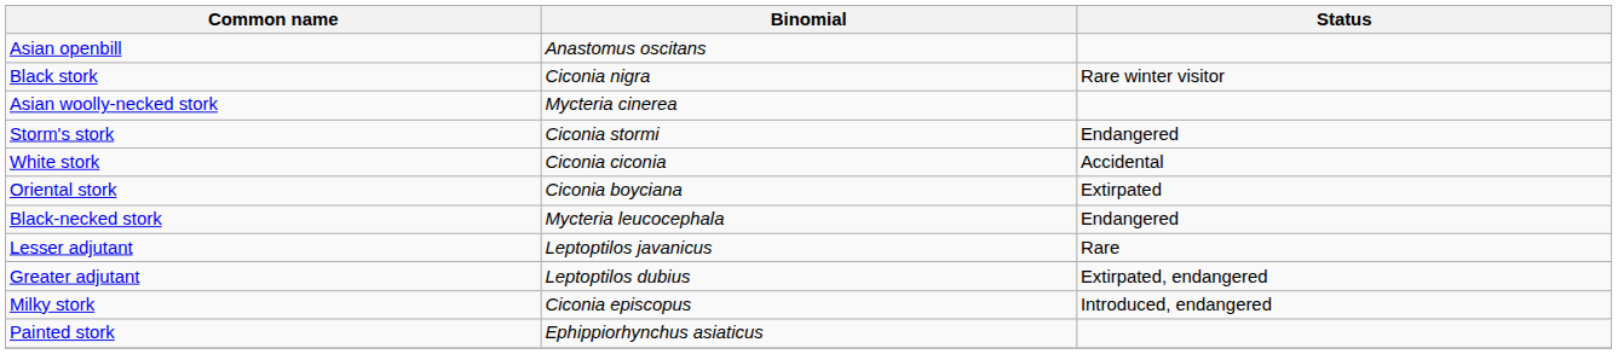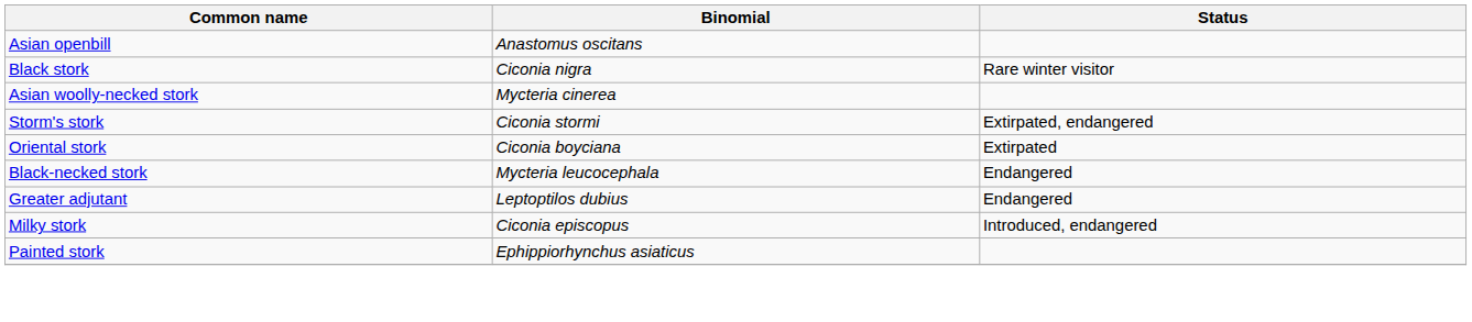Storm's stork | Status: Endangered -> Extirpated, endangered
- row: White stork | Ciconia ciconia | Accidental
- row: Lesser adjutant | Leptoptilos javanicus | Rare
Greater adjutant | Status: Extirpated, endangered -> Endangered
